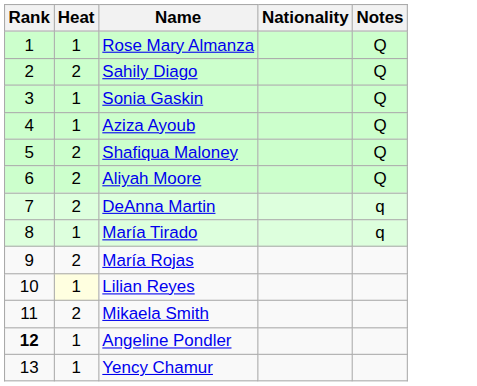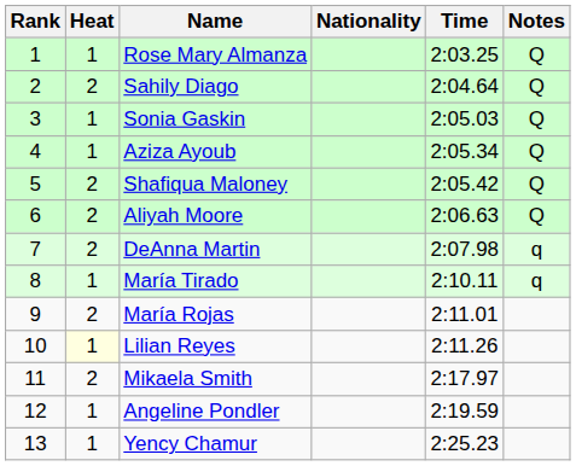+ column: Time | 2:03.25 | 2:04.64 | 2:05.03 | 2:05.34 | 2:05.42 | 2:06.63 | 2:07.98 | 2:10.11 | 2:11.01 | 2:11.26 | 2:17.97 | 2:19.59 | 2:25.23
Angeline Pondler | Rank: bold -> normal
